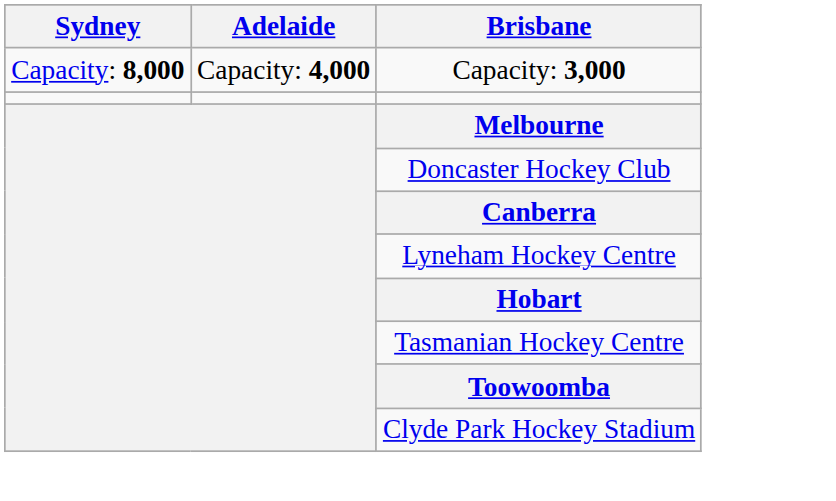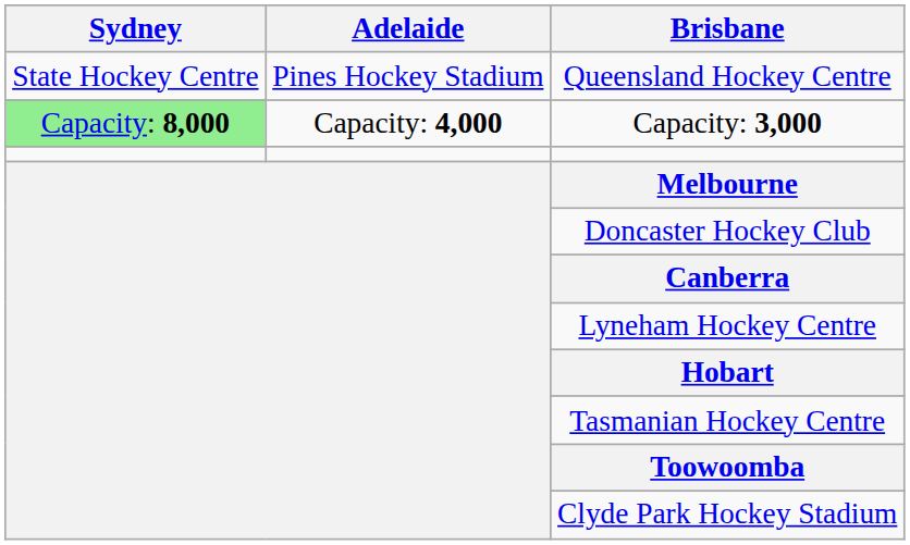+ row: State Hockey Centre | Pines Hockey Stadium | Queensland Hockey Centre
Capacity: 3,000 | Sydney: no background -> lightgreen background
